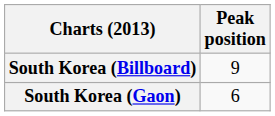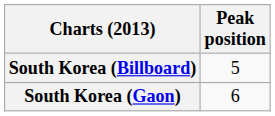South Korea (Billboard) | Peak position: 9 -> 5
